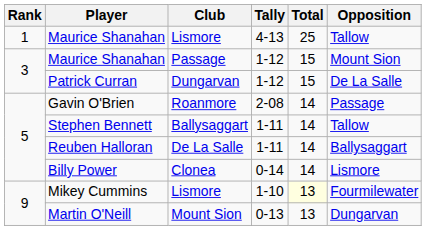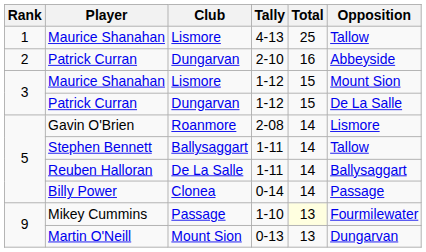+ row: 2 | Patrick Curran | Dungarvan | 2-10 | 16 | Abbeyside
Maurice Shanahan / 1-12 | Club: Passage -> Lismore
Gavin O'Brien | Opposition: Passage -> Lismore
Billy Power | Opposition: Lismore -> Passage
Mikey Cummins | Club: Lismore -> Passage
